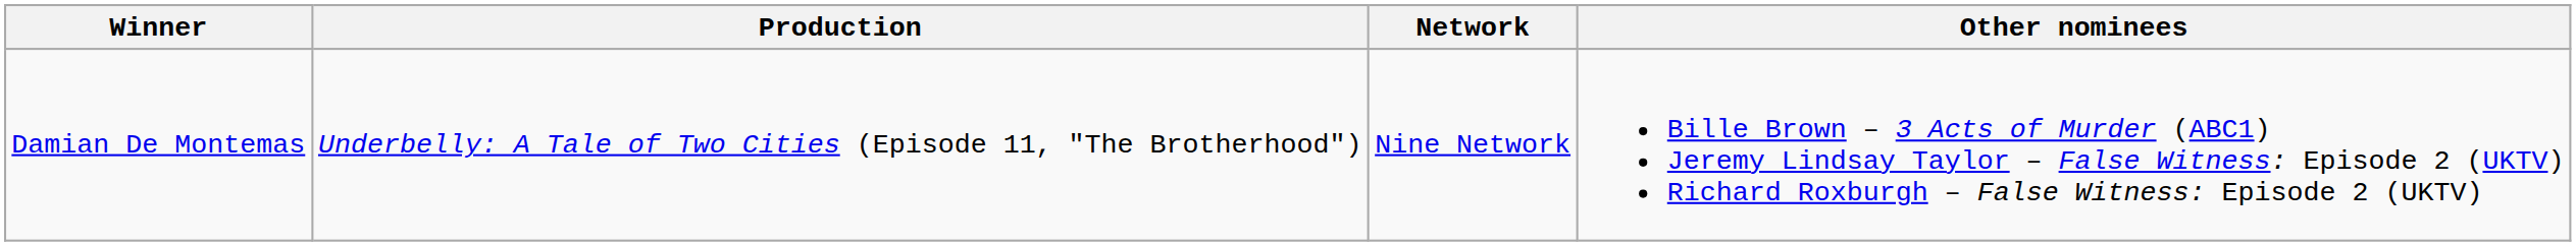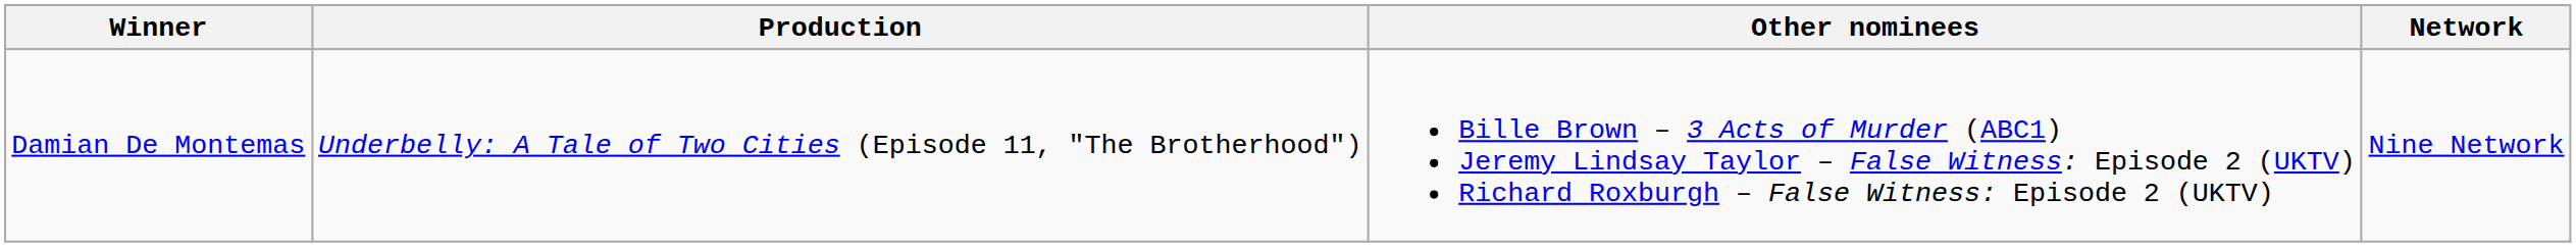columns swapped: Network <-> Other nominees
